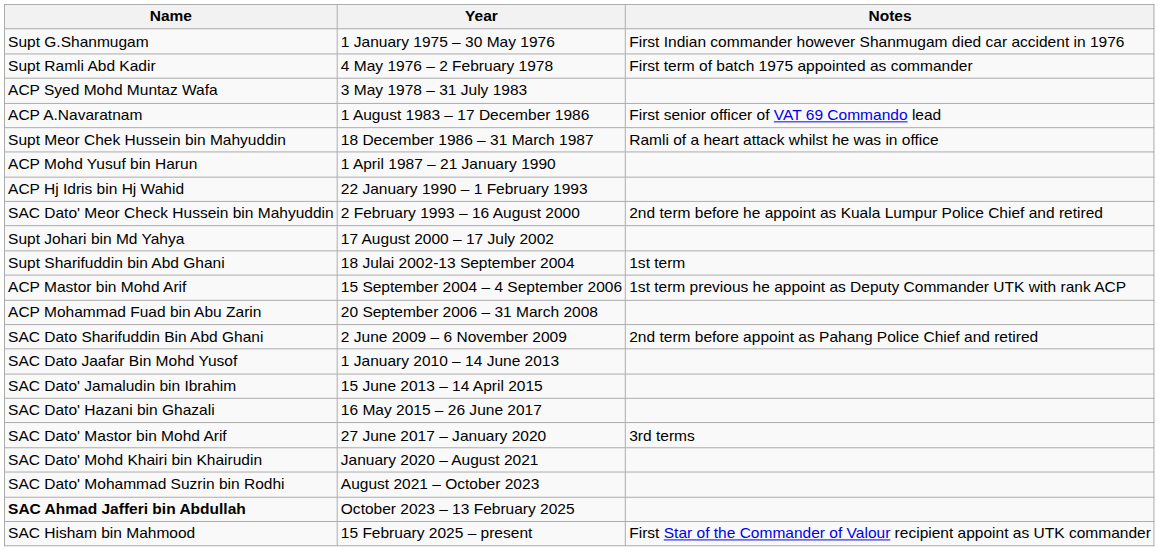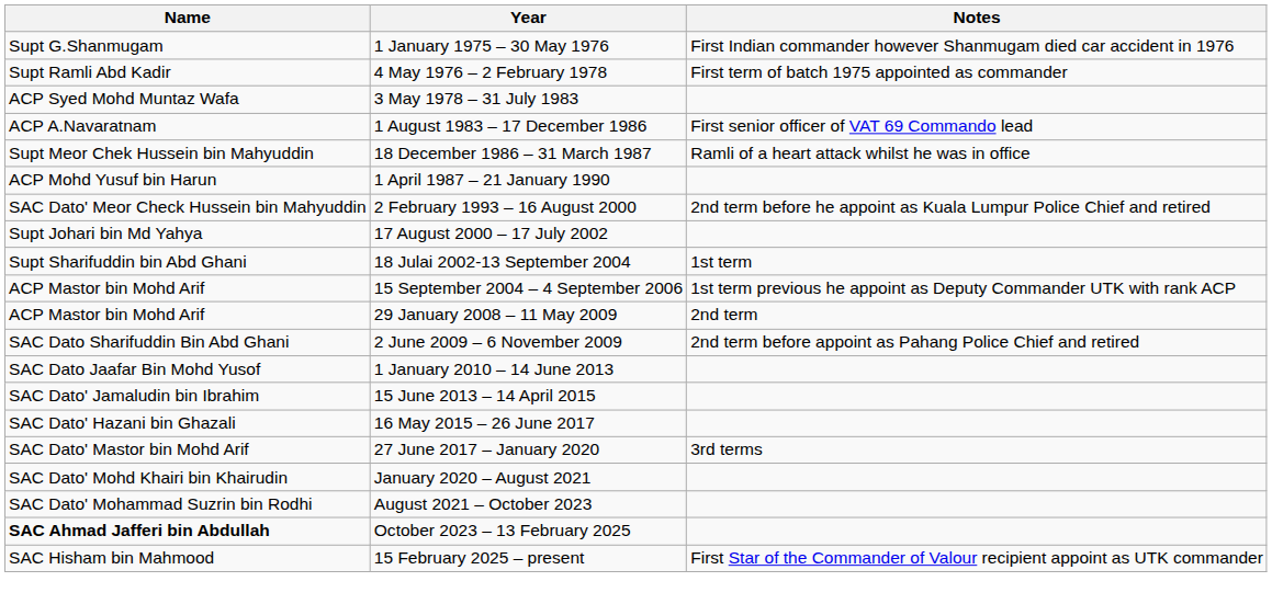- row: ACP Hj Idris bin Hj Wahid | 22 January 1990 – 1 February 1993
- row: ACP Mohammad Fuad bin Abu Zarin | 20 September 2006 – 31 March 2008
+ row: ACP Mastor bin Mohd Arif | 29 January 2008 – 11 May 2009 | 2nd term
